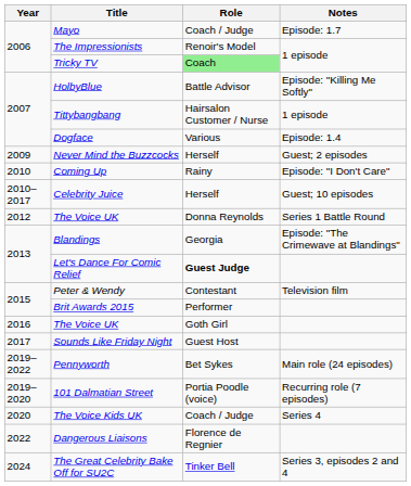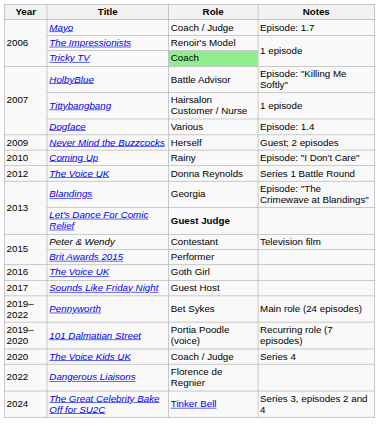- row: 2010–2017 | Celebrity Juice | Herself | Guest; 10 episodes
